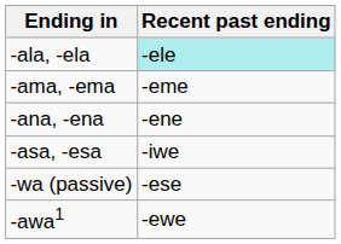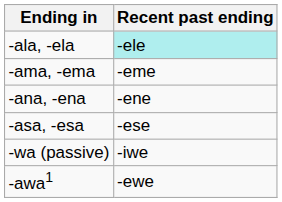-asa, -esa | Recent past ending: -iwe -> -ese
-wa (passive) | Recent past ending: -ese -> -iwe
